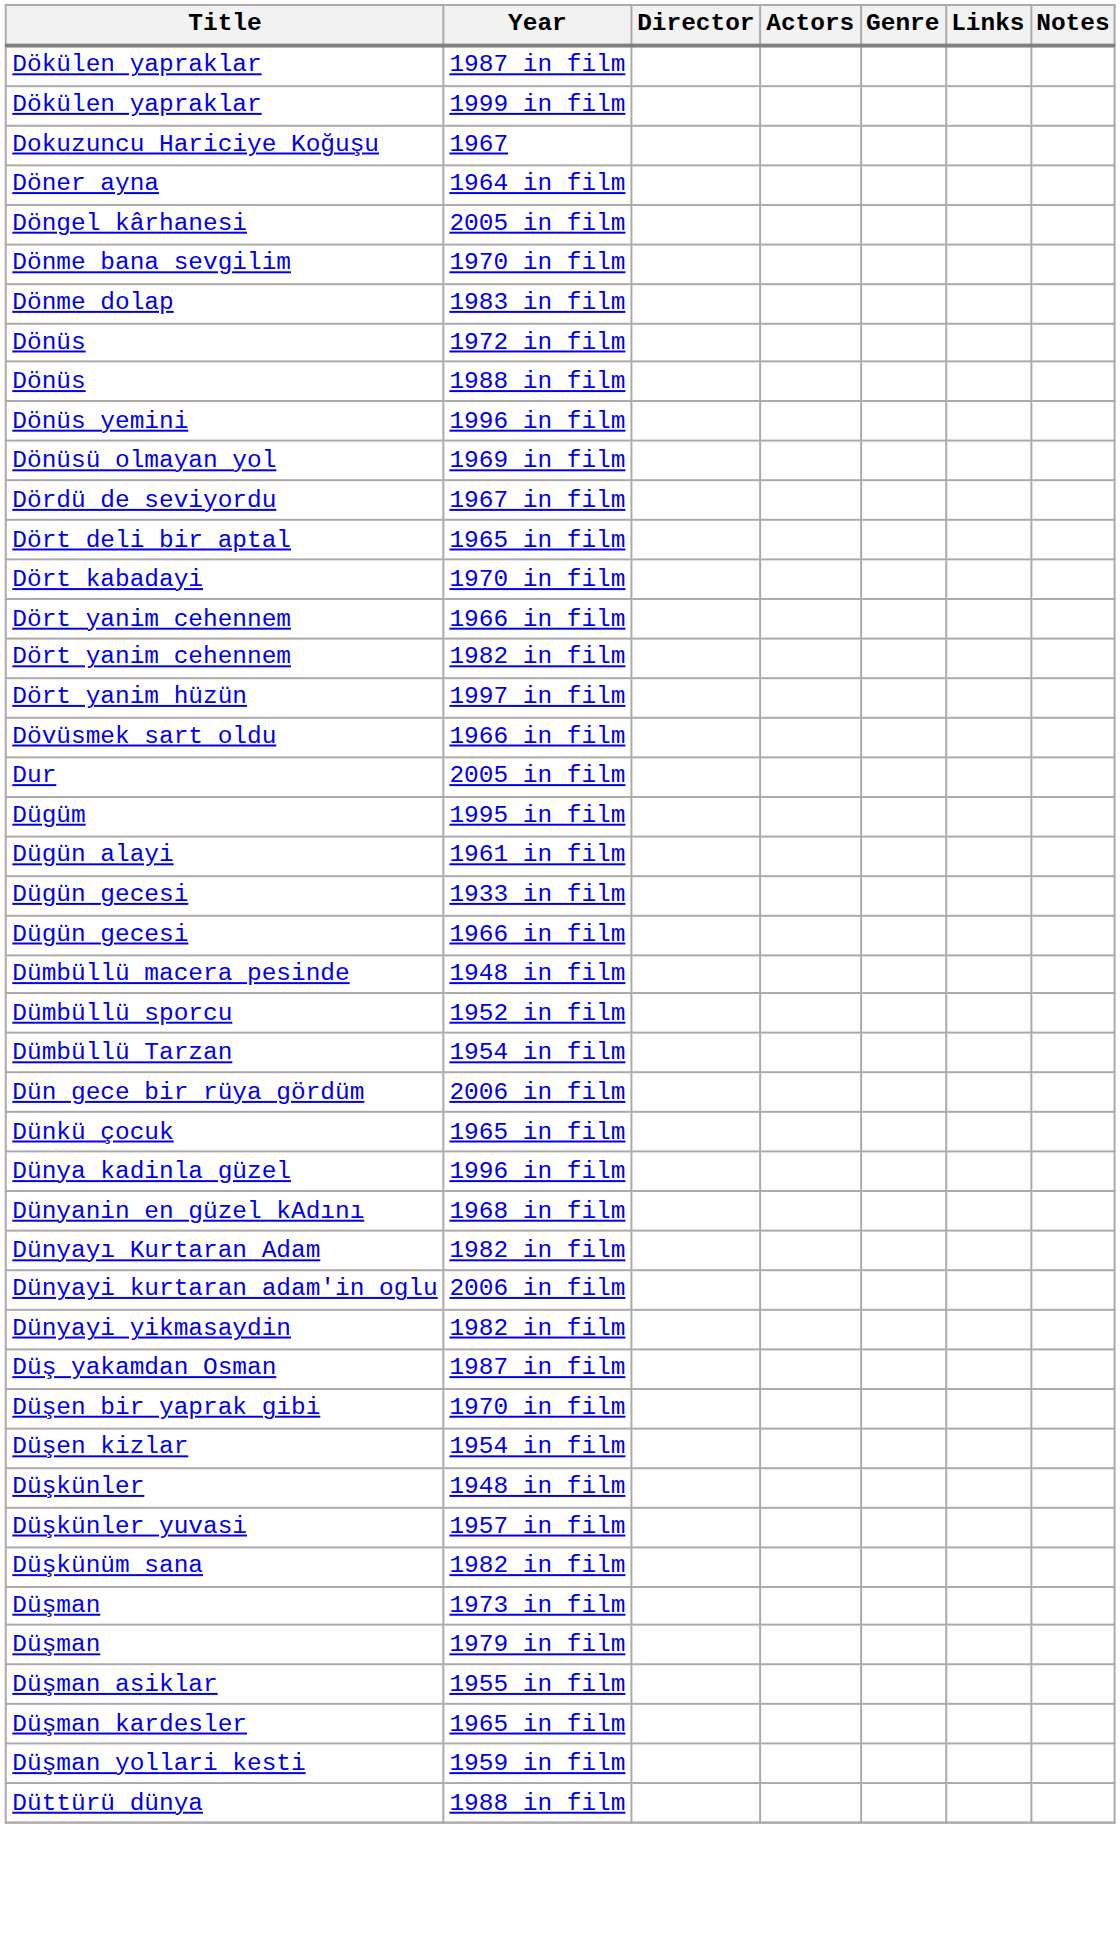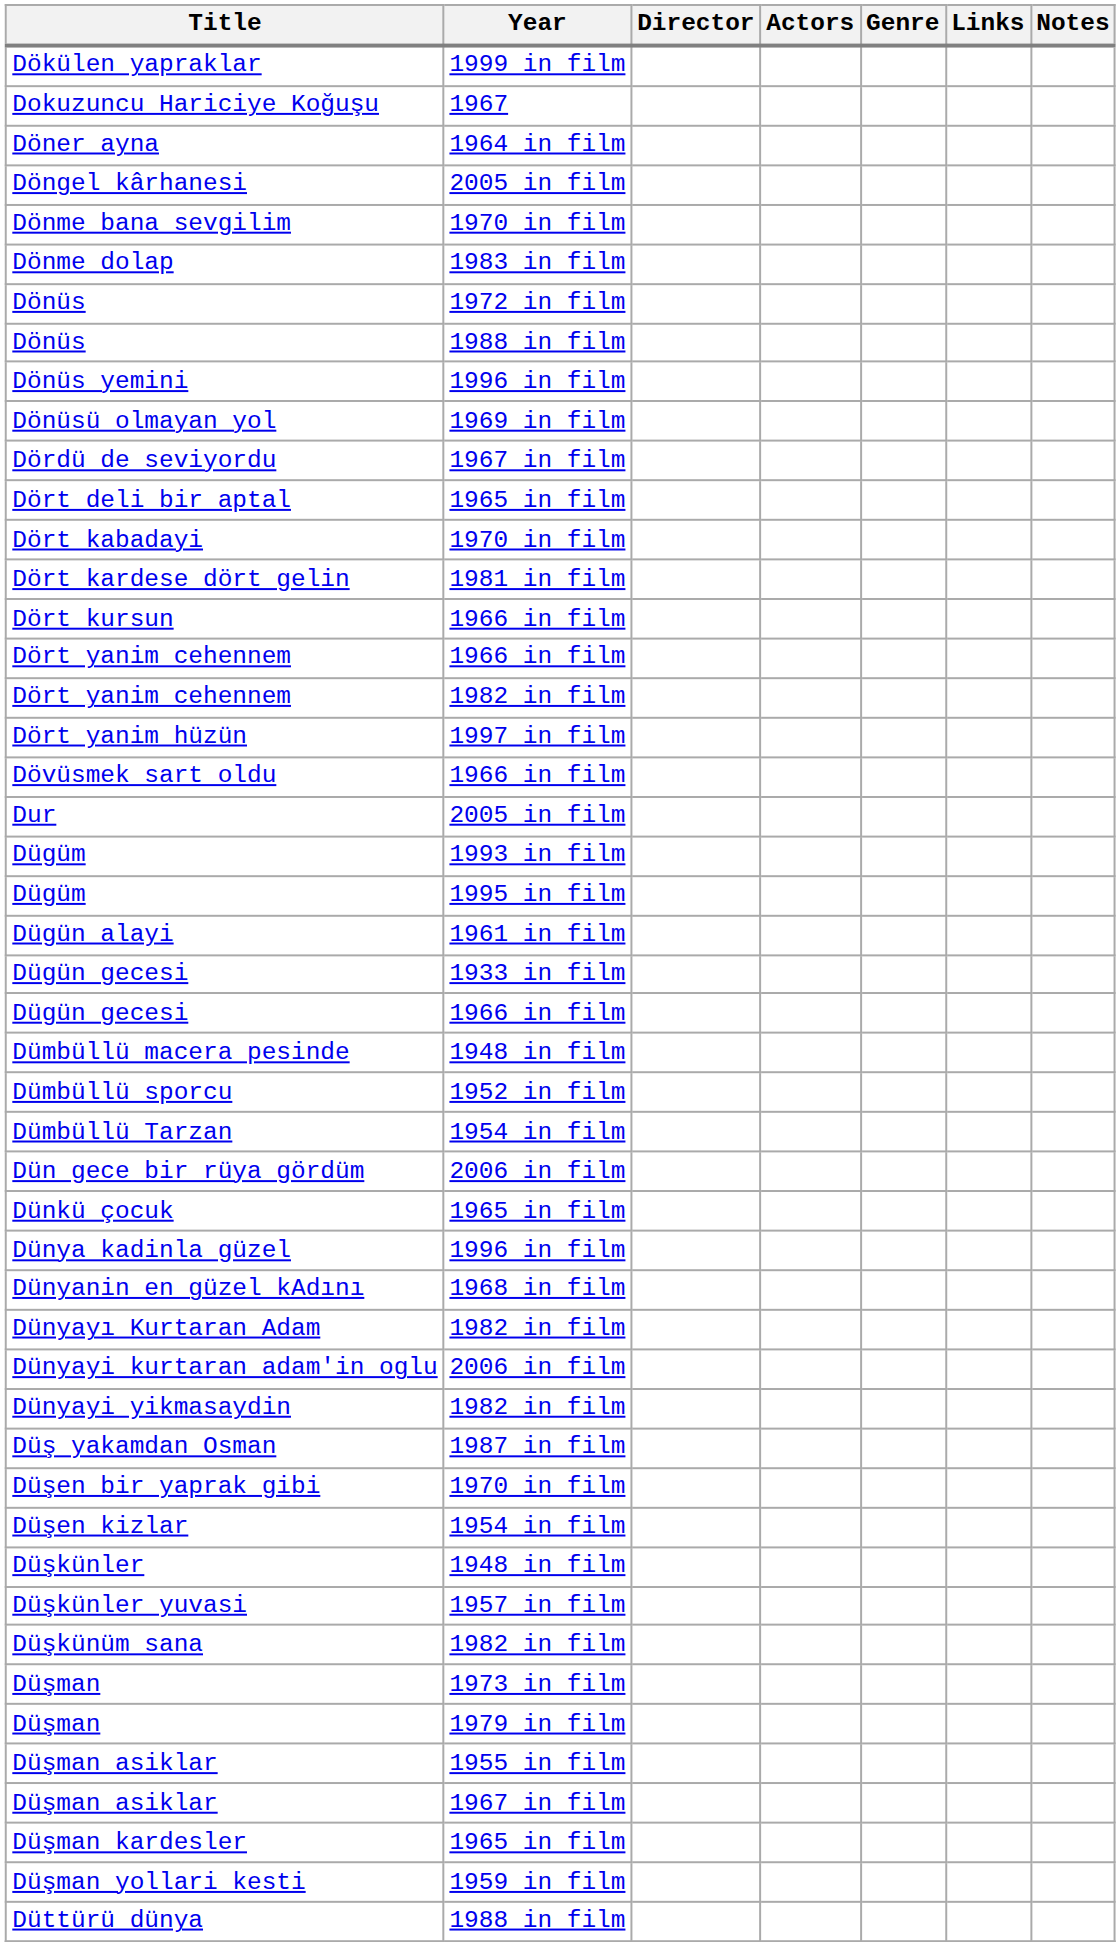- row: Dökülen yapraklar | 1987 in film
+ row: Dört kardese dört gelin | 1981 in film
+ row: Dört kursun | 1966 in film
+ row: Dügüm | 1993 in film
+ row: Düşman asiklar | 1967 in film
